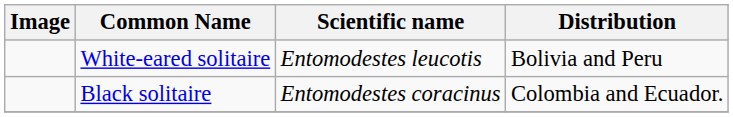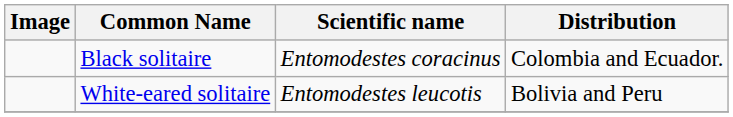rows swapped: Black solitaire <-> White-eared solitaire
